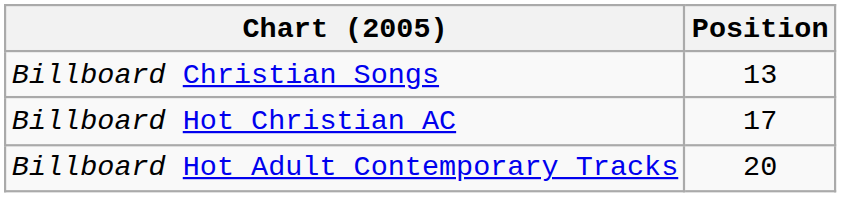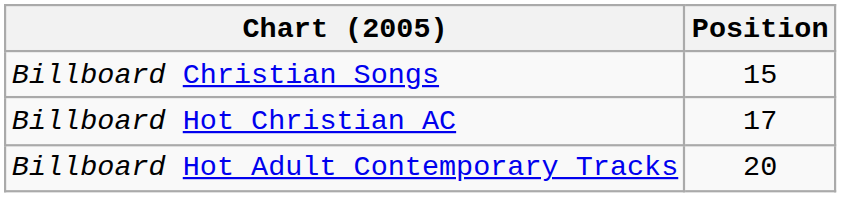Billboard Christian Songs | Position: 13 -> 15
